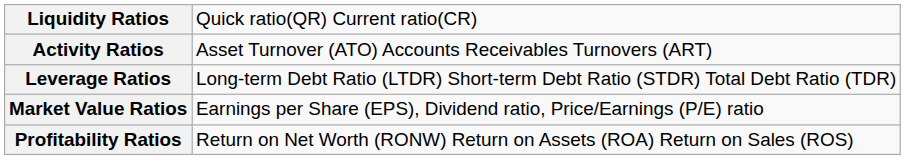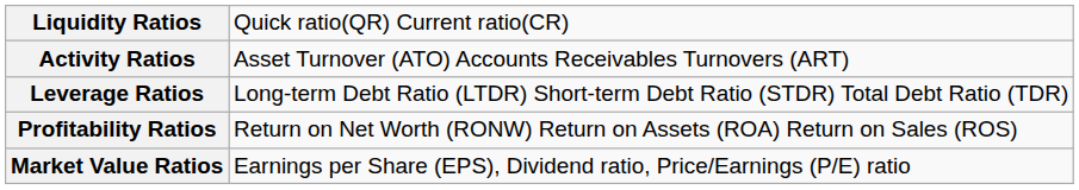rows swapped: Profitability Ratios <-> Market Value Ratios
